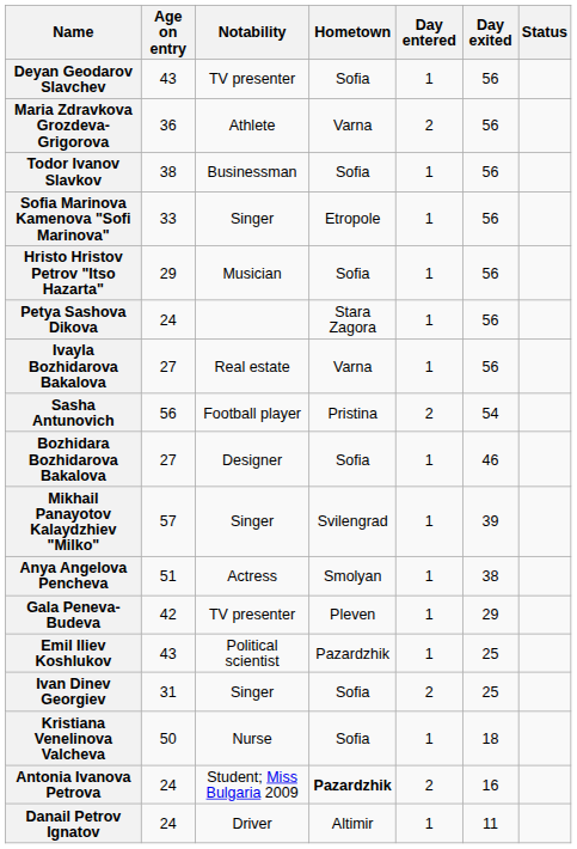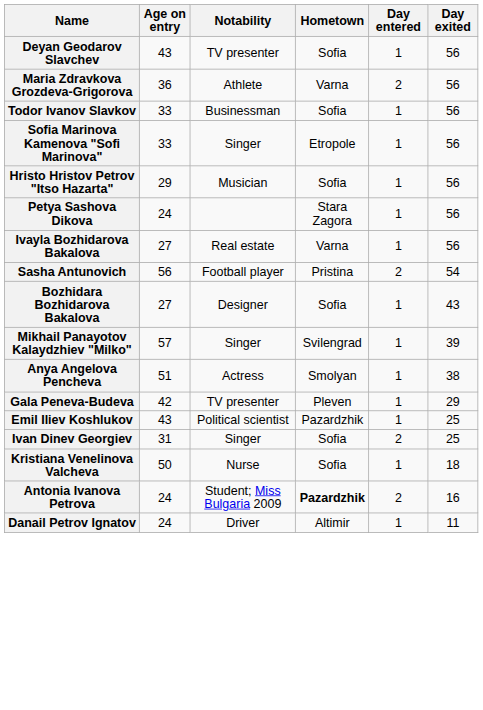- column: Status
Todor Ivanov Slavkov | Age on entry: 38 -> 33
Bozhidara Bozhidarova Bakalova | Day exited: 46 -> 43
